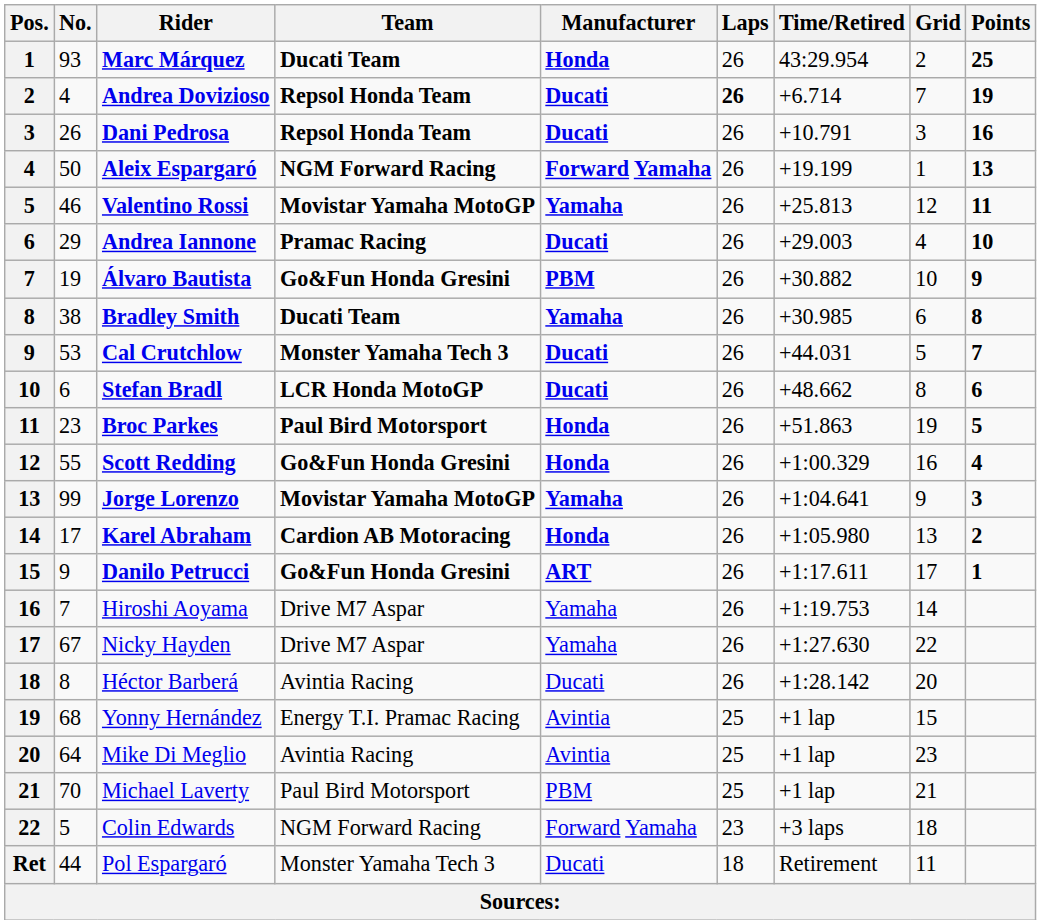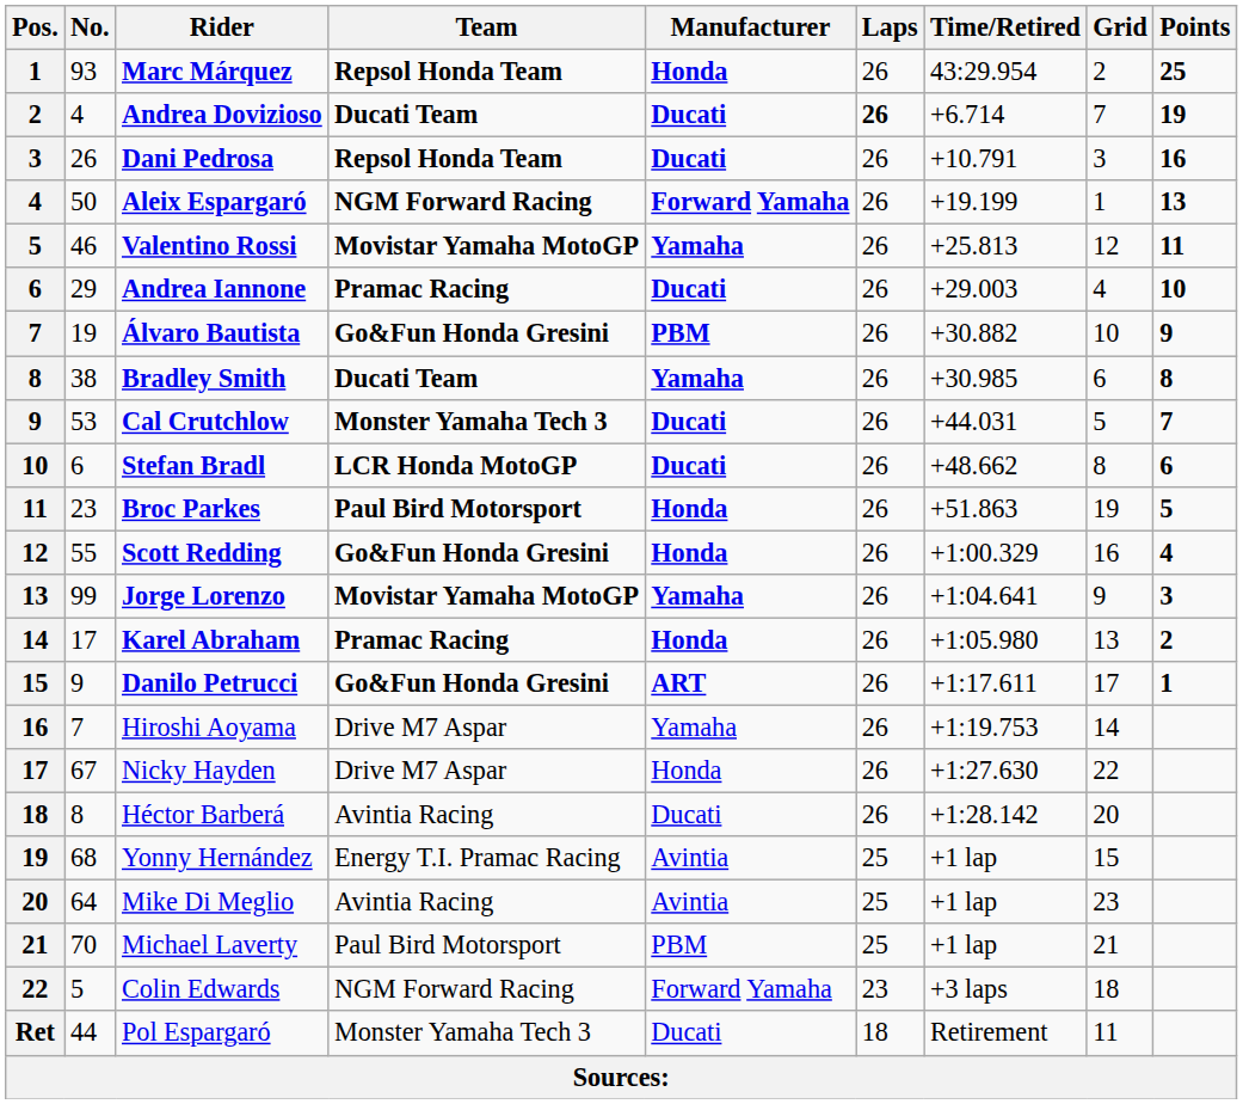Marc Márquez | Team: Ducati Team -> Repsol Honda Team
Andrea Dovizioso | Team: Repsol Honda Team -> Ducati Team
Karel Abraham | Team: Cardion AB Motoracing -> Pramac Racing
Nicky Hayden | Manufacturer: Yamaha -> Honda
